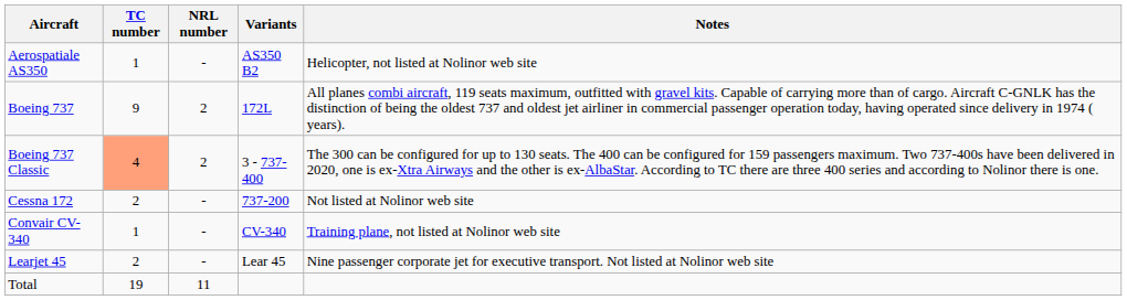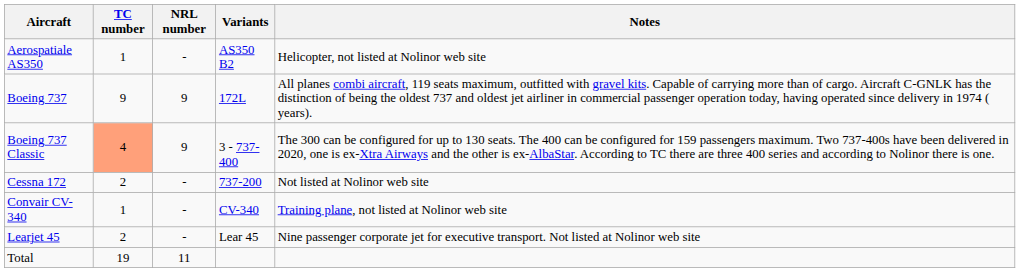Boeing 737 | NRL number: 2 -> 9
Boeing 737 Classic | NRL number: 2 -> 9
